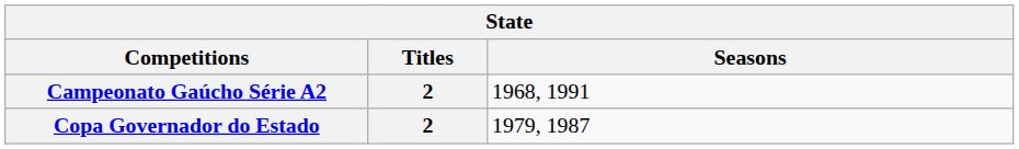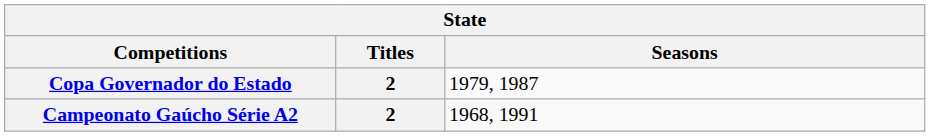rows swapped: Copa Governador do Estado <-> Campeonato Gaúcho Série A2
